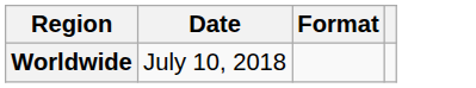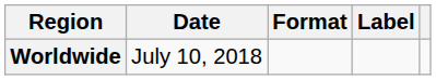+ column: Label
